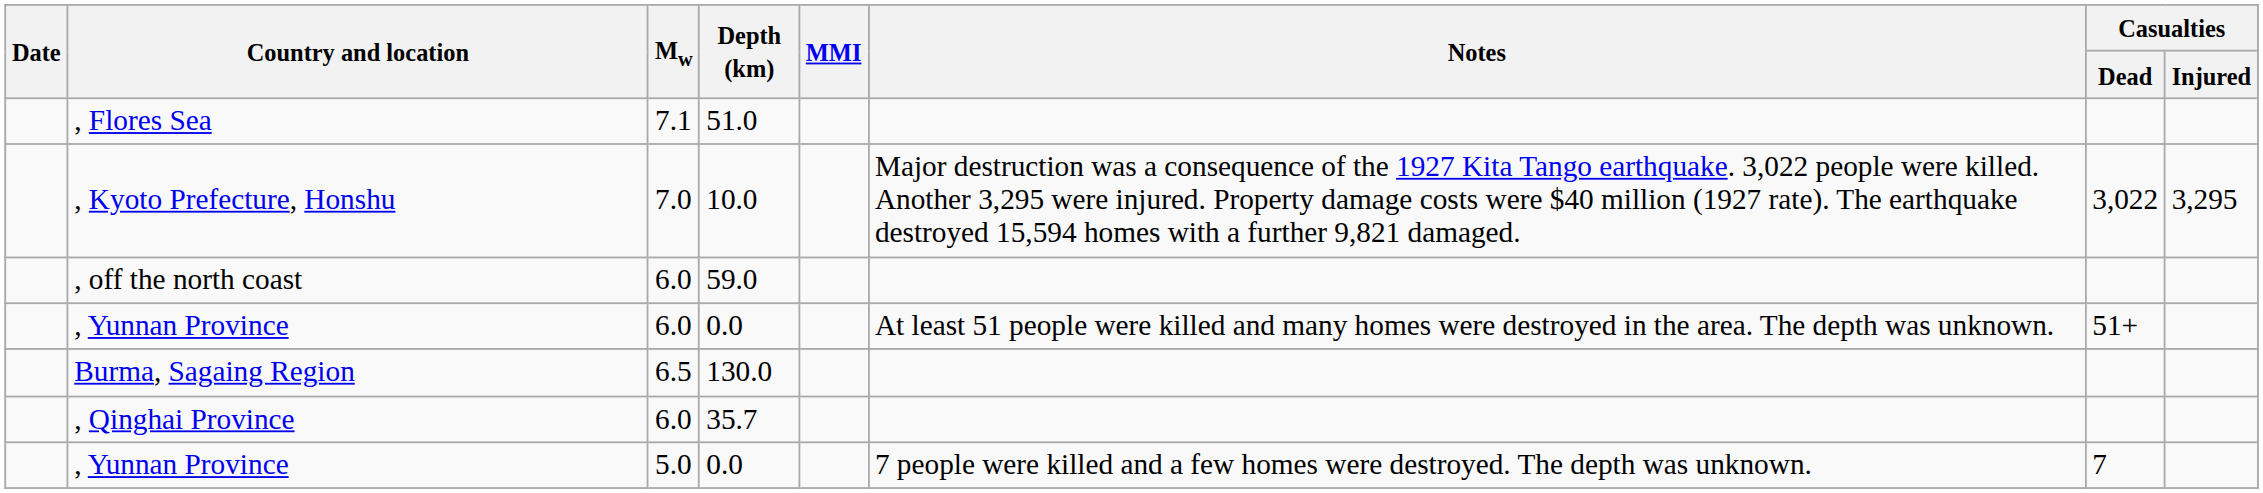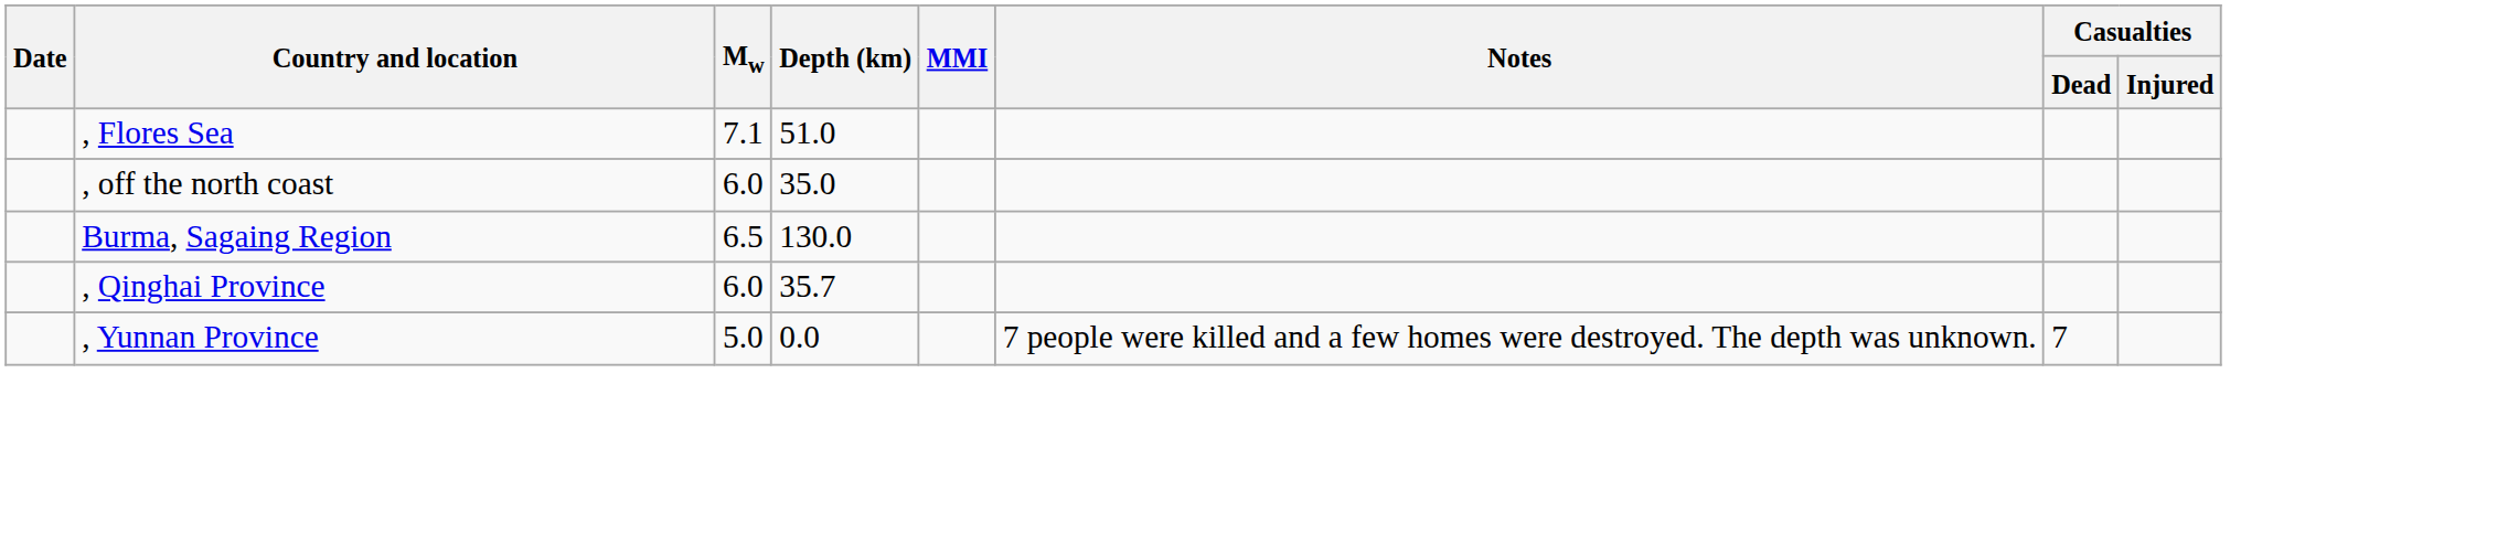- row: , Kyoto Prefecture, Honshu | 7.0 | 10.0 | Major destruction was a consequence of the 1927 Kita Tango earthquake. 3,022 people were killed. Another 3,295 were injured. Property damage costs were $40 million (1927 rate). The earthquake destroyed 15,594 homes with a further 9,821 damaged. | 3,022 | 3,295
, off the north coast | Depth (km): 59.0 -> 35.0
- row: , Yunnan Province | 6.0 | 0.0 | At least 51 people were killed and many homes were destroyed in the area. The depth was unknown. | 51+
